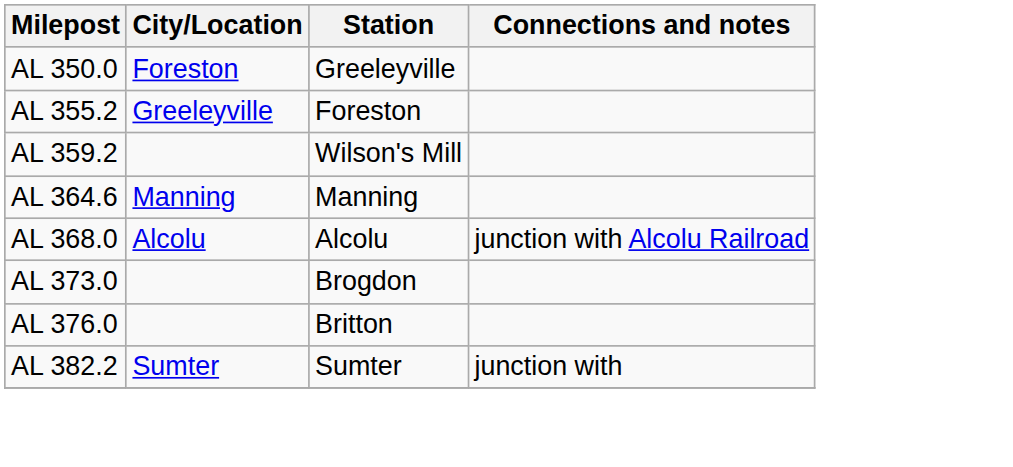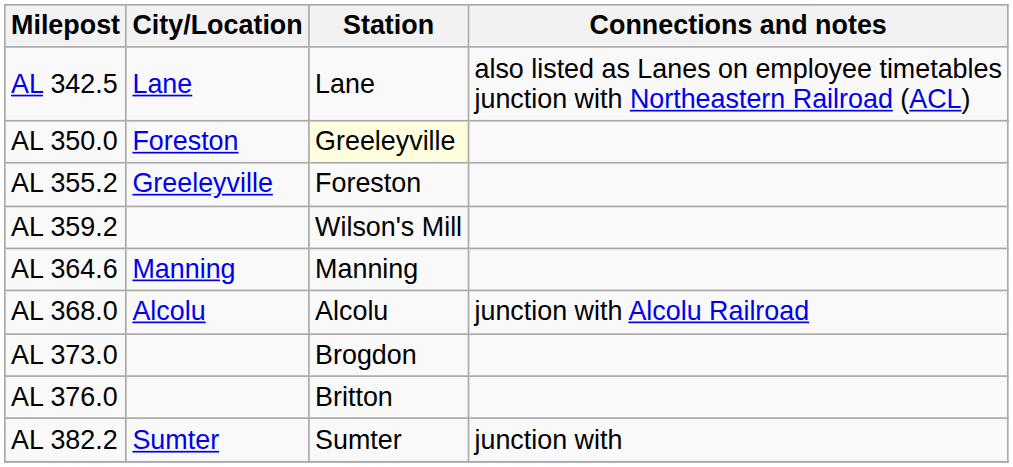+ row: AL 342.5 | Lane | Lane | also listed as Lanes on employee timetables junction with Northeastern Railroad (ACL)
AL 350.0 | Station: no background -> lightyellow background
